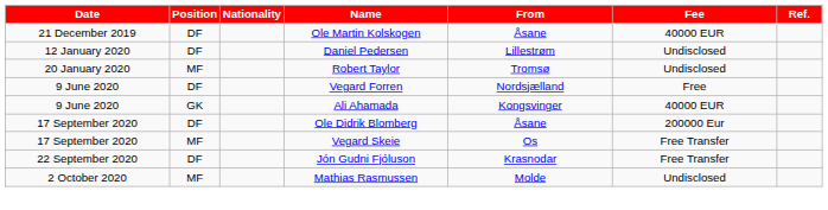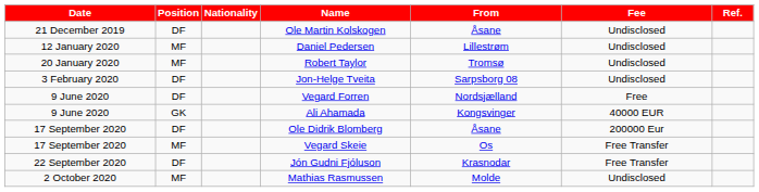Ole Martin Kolskogen | Fee: 40000 EUR -> Undisclosed
Daniel Pedersen | Position: DF -> MF
+ row: 3 February 2020 | DF | Jon-Helge Tveita | Sarpsborg 08 | Undisclosed
